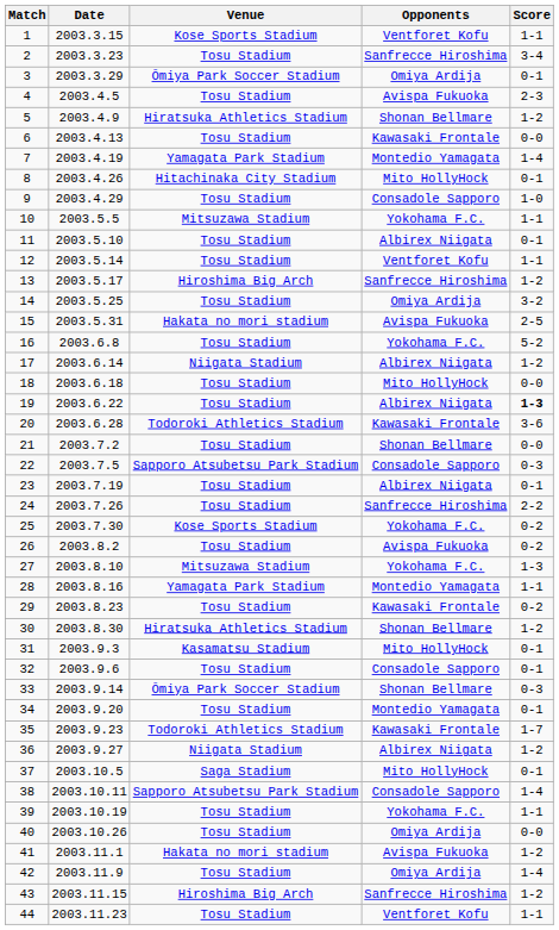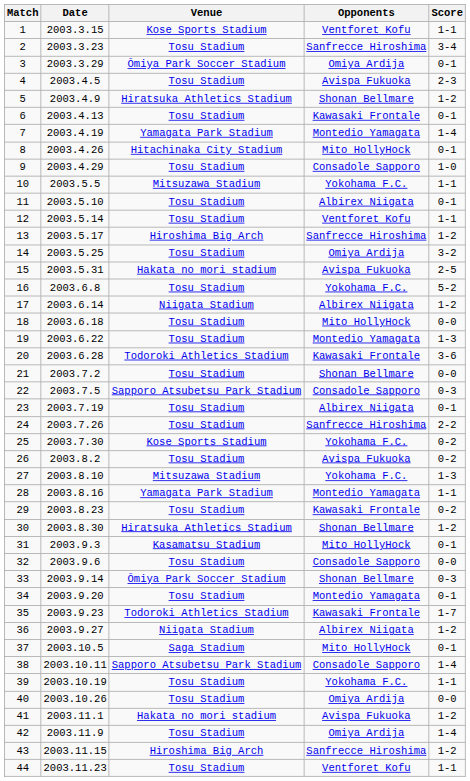6 | Score: 0-0 -> 0-1
19 | Opponents: Albirex Niigata -> Montedio Yamagata
19 | Score: bold -> normal
32 | Score: 0-1 -> 0-0
